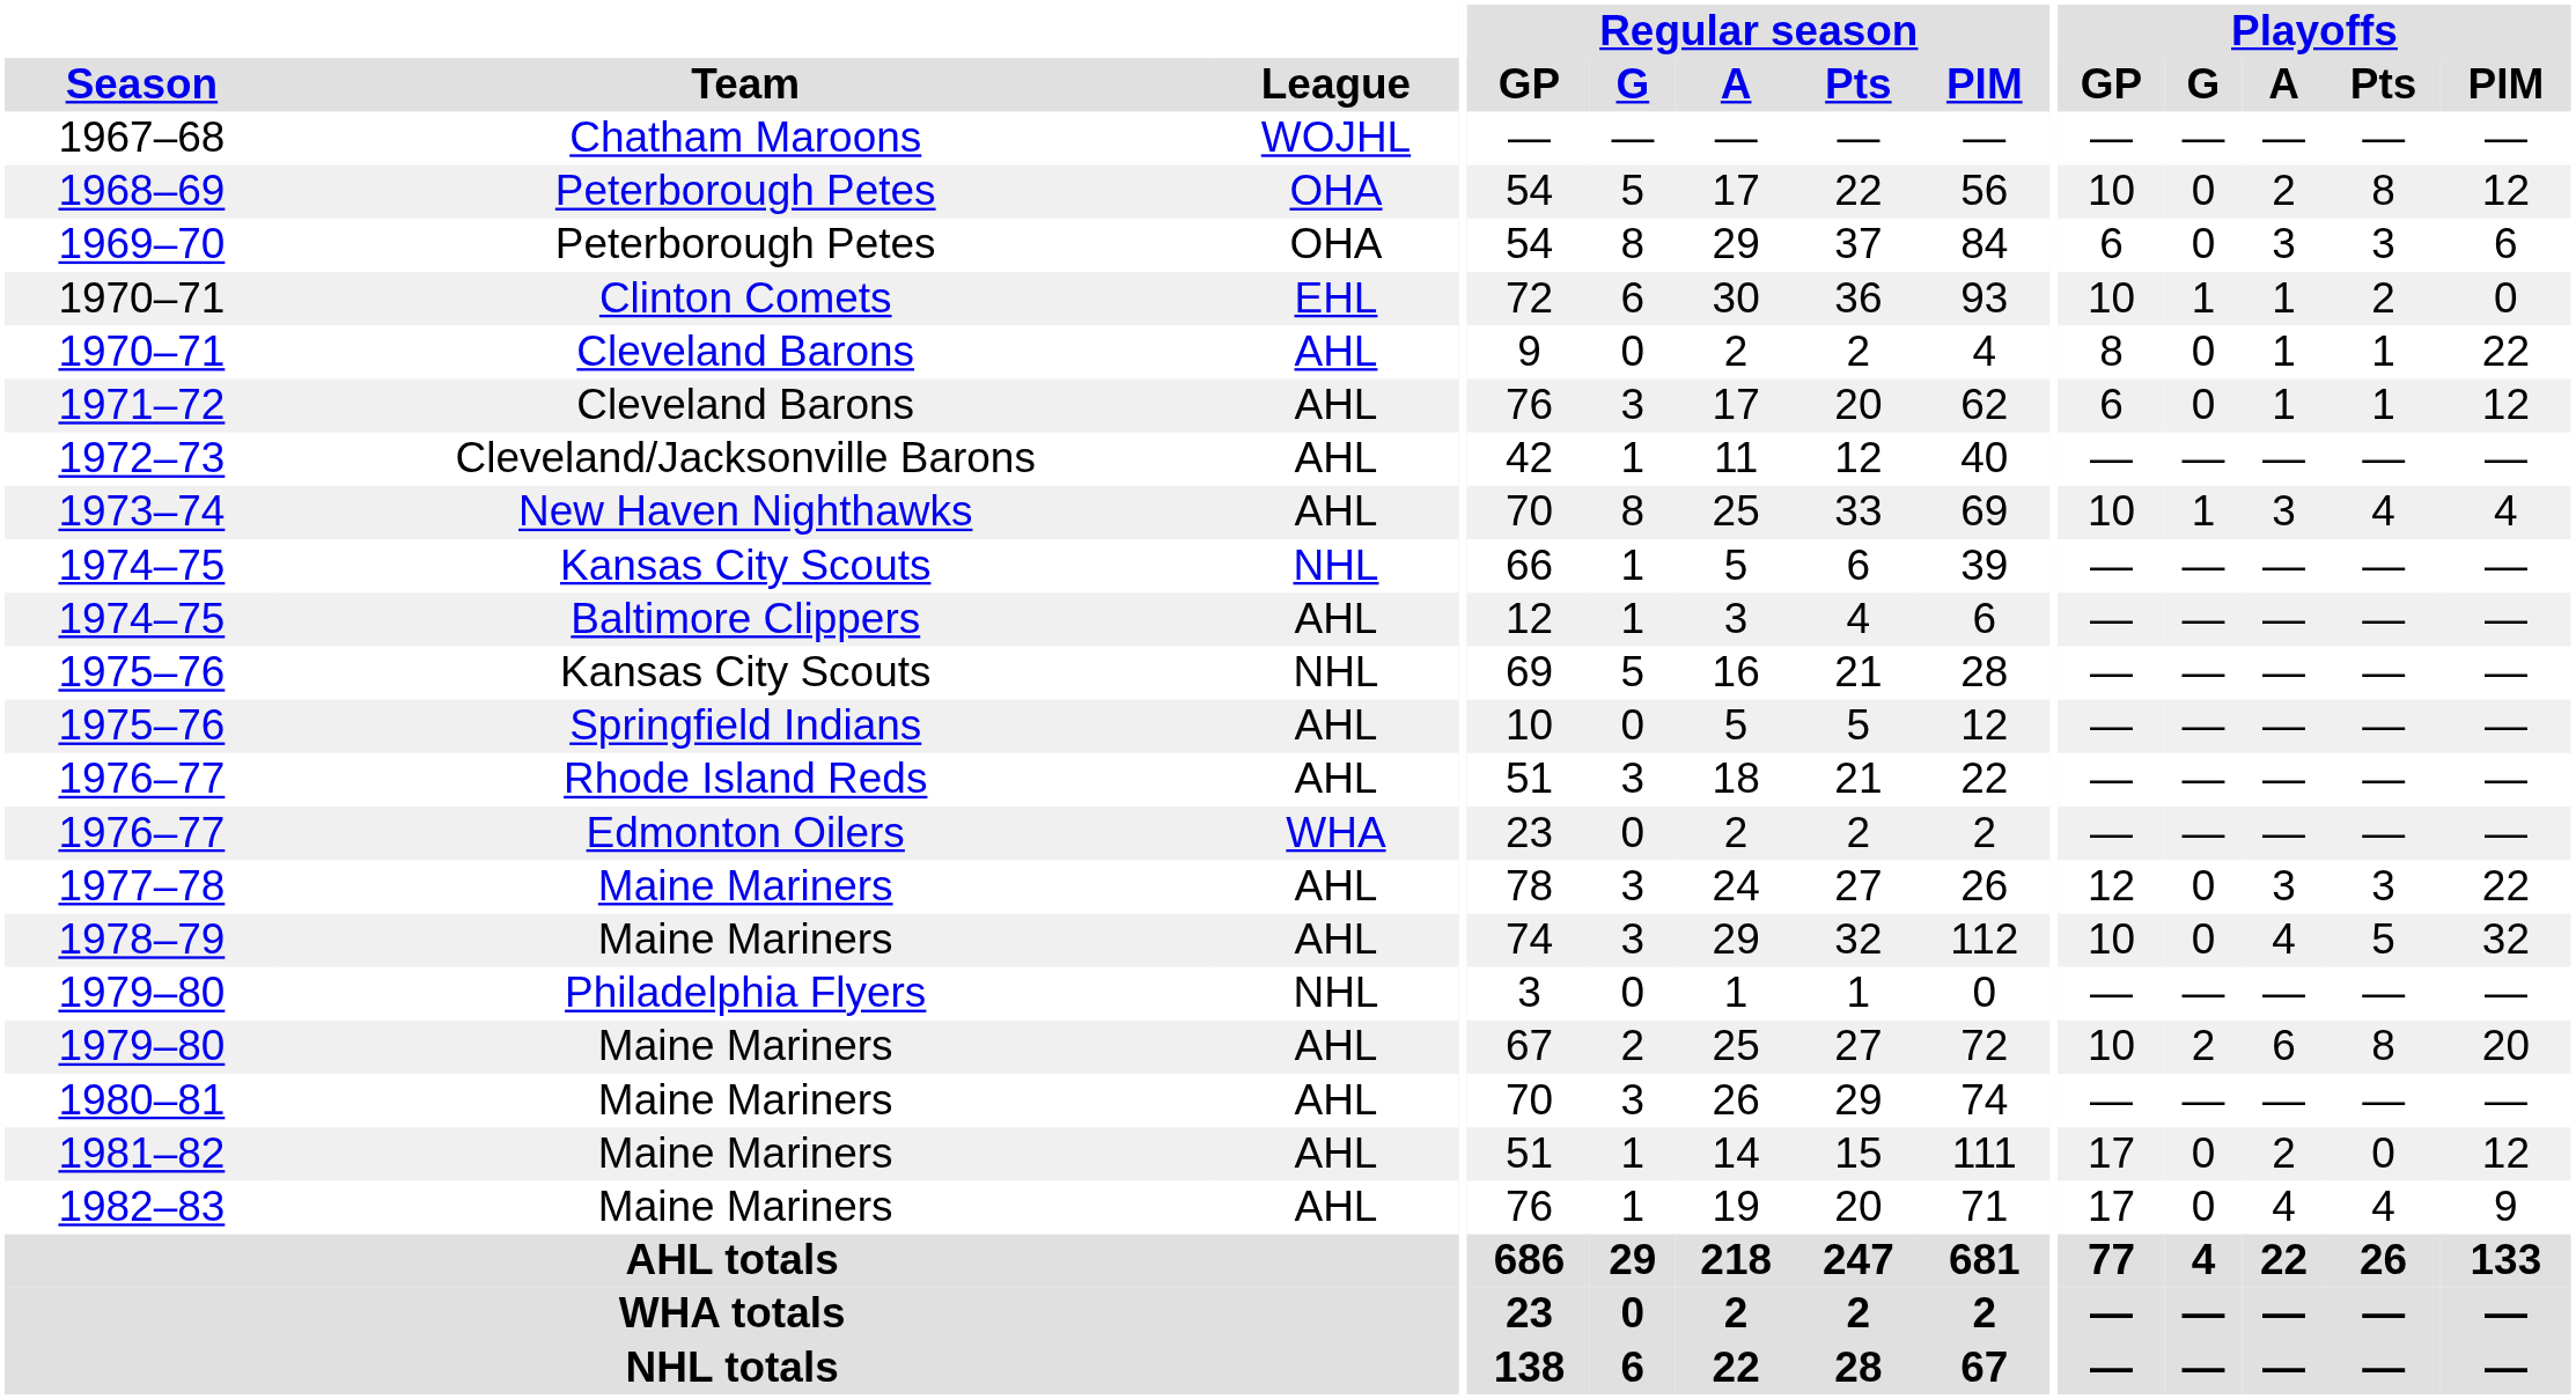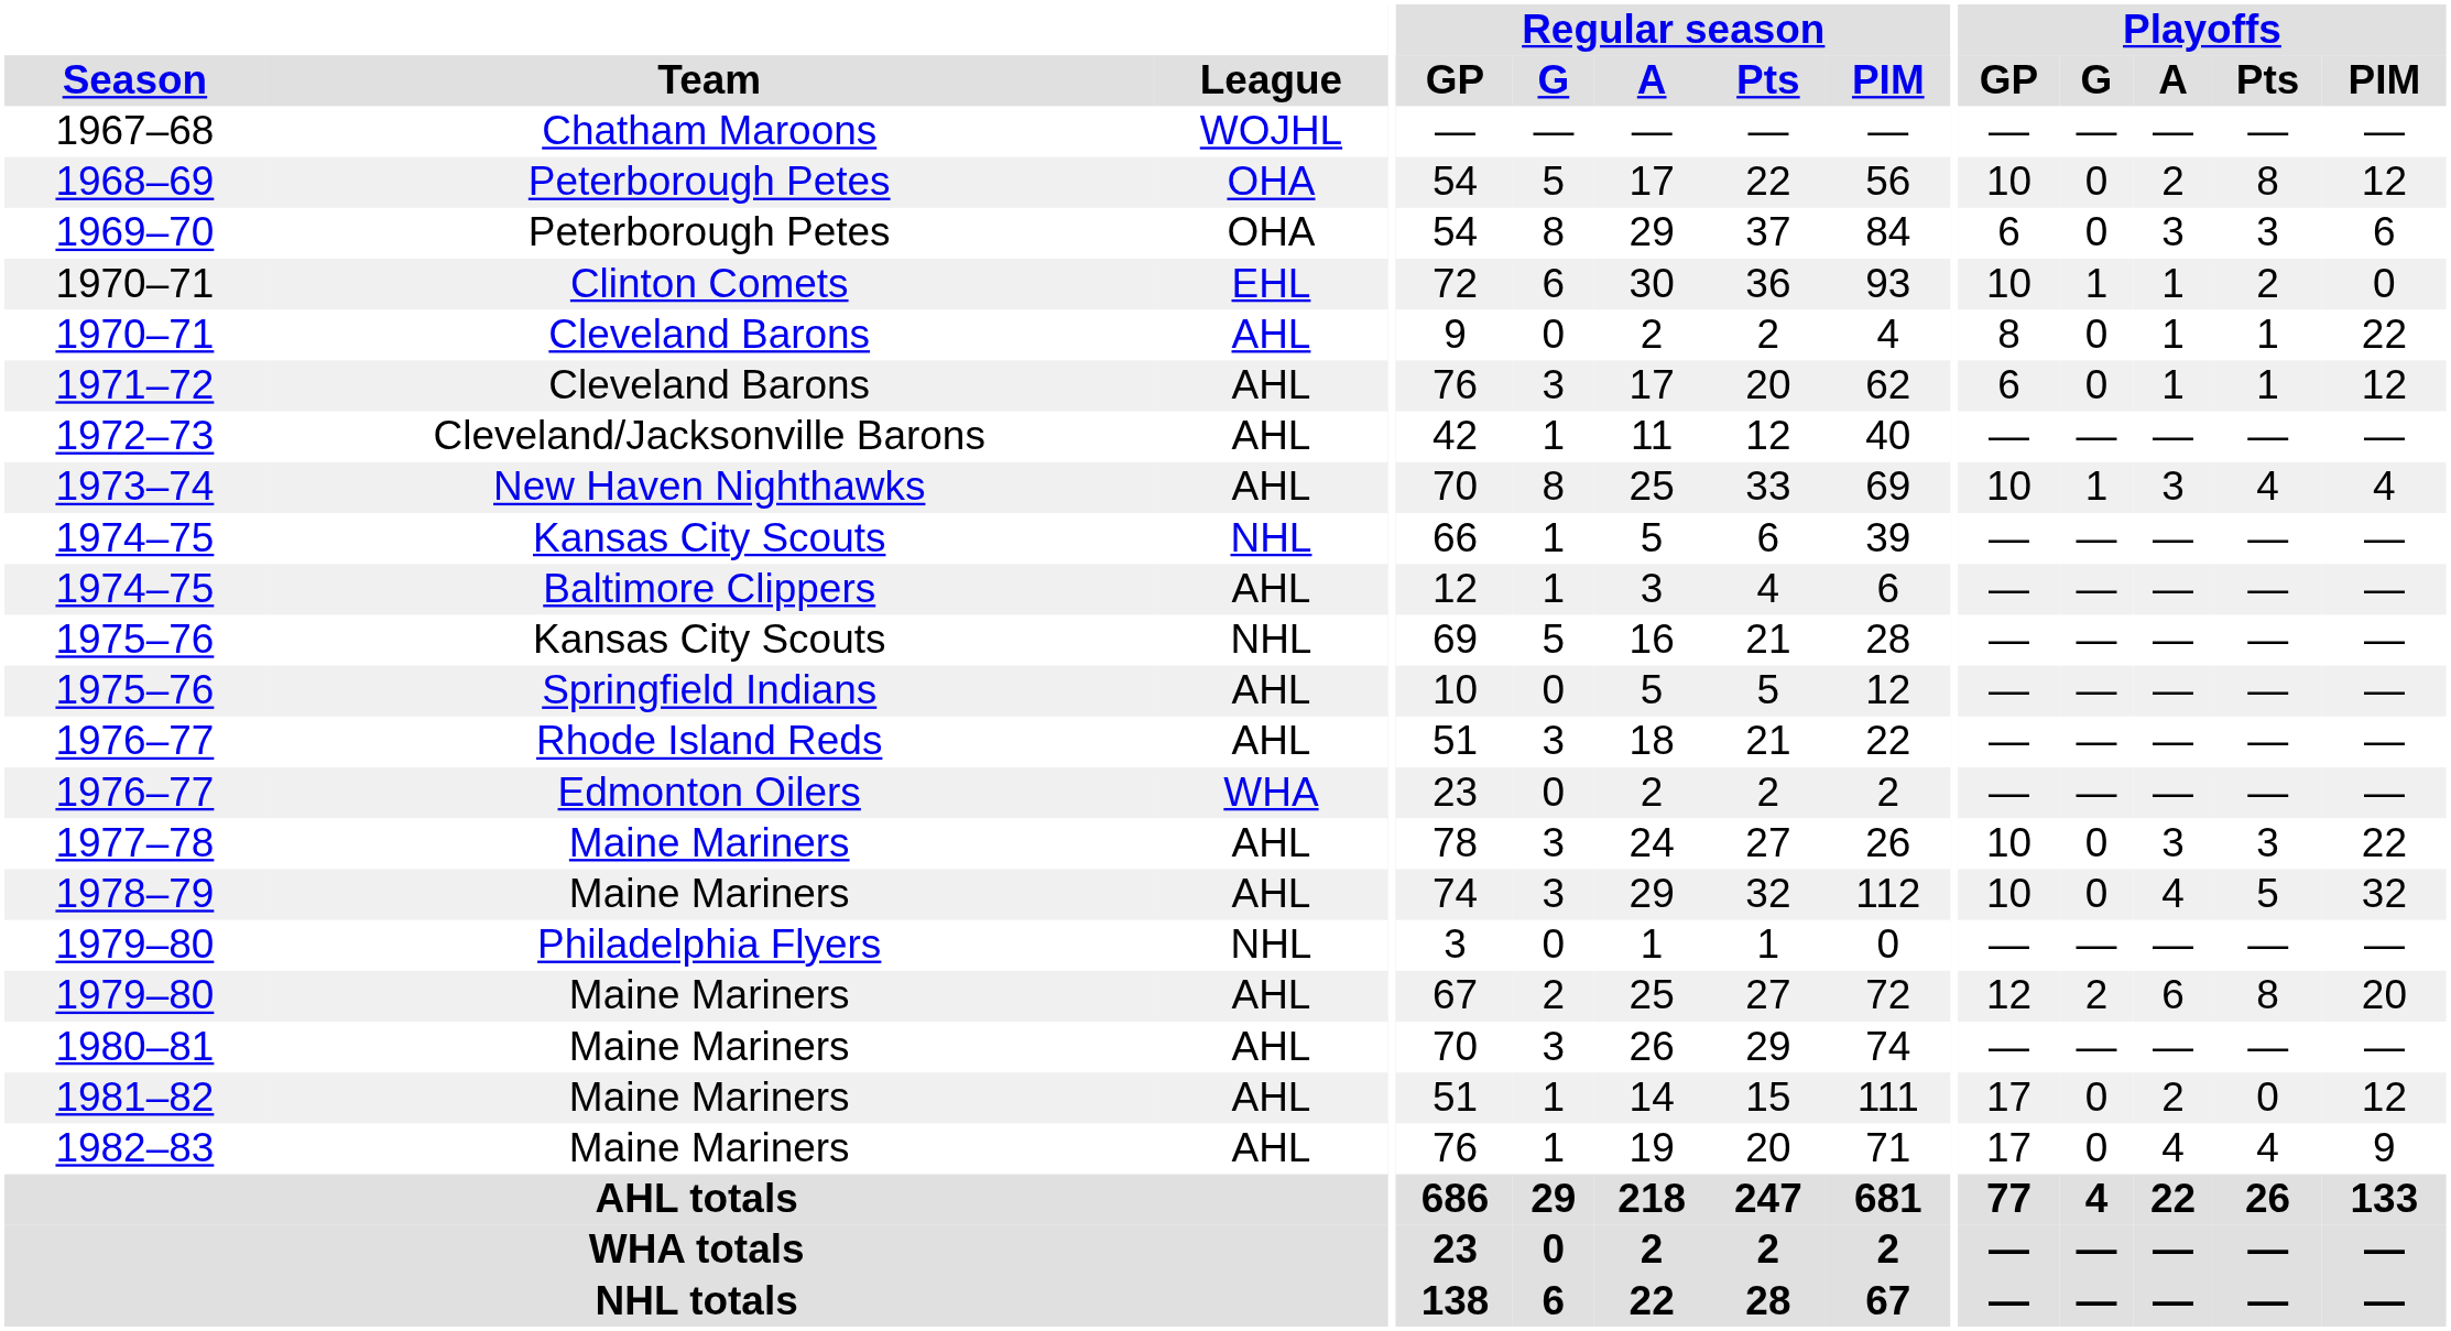1977–78 | Playoffs / GP: 12 -> 10
1979–80 / Maine Mariners | Playoffs / GP: 10 -> 12
